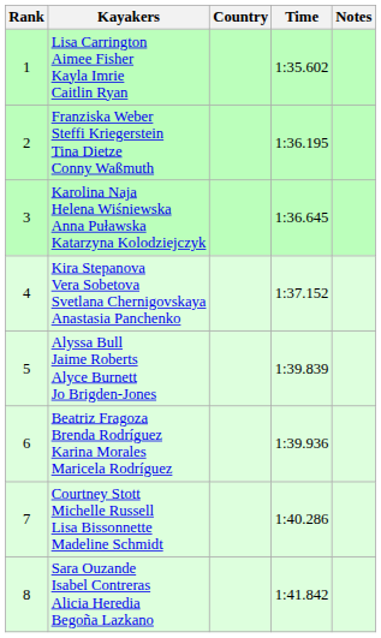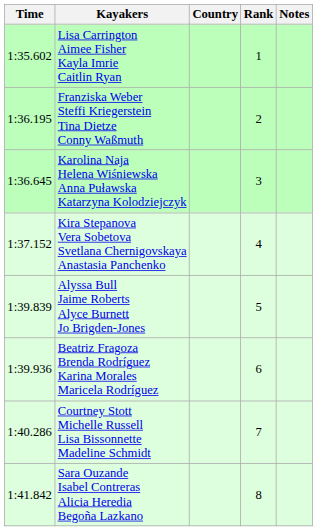columns swapped: Rank <-> Time
